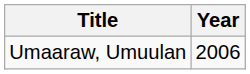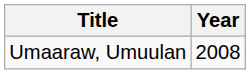Umaaraw, Umuulan | Year: 2006 -> 2008
